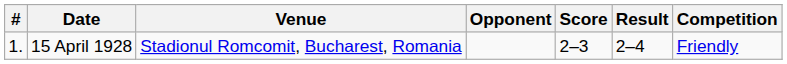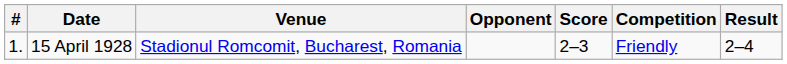columns swapped: Result <-> Competition
